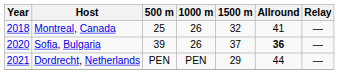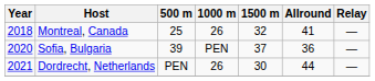Sofia, Bulgaria | 1000 m: 26 -> PEN
Sofia, Bulgaria | Allround: bold -> normal
Dordrecht, Netherlands | 1000 m: PEN -> 26
Dordrecht, Netherlands | 1500 m: 29 -> 30
